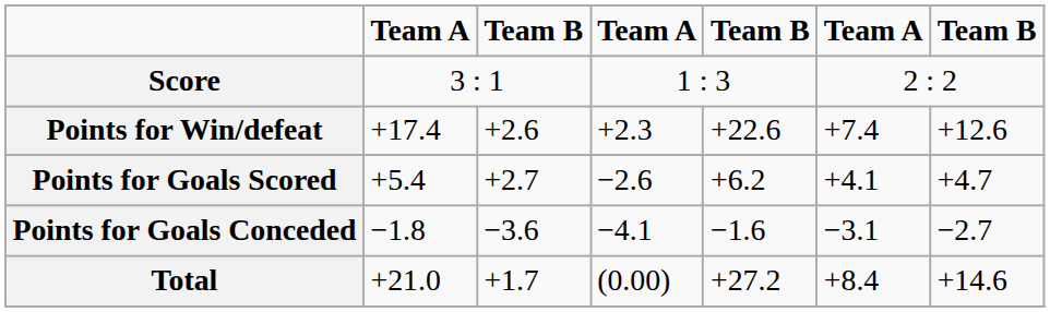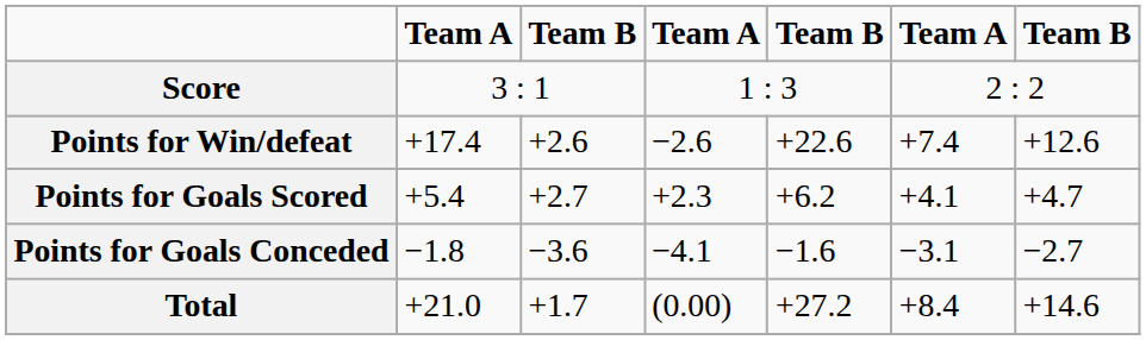Points for Win/defeat | column 4: +2.3 -> −2.6
Points for Goals Scored | column 4: −2.6 -> +2.3
